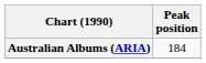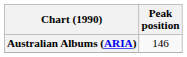Australian Albums (ARIA) | Peak position: 184 -> 146
